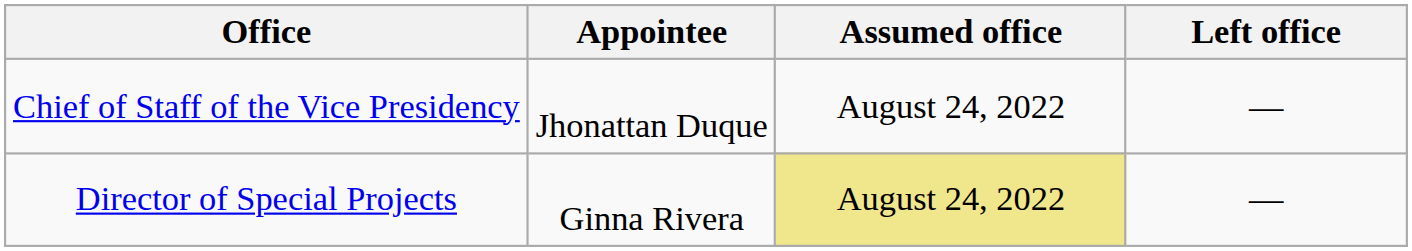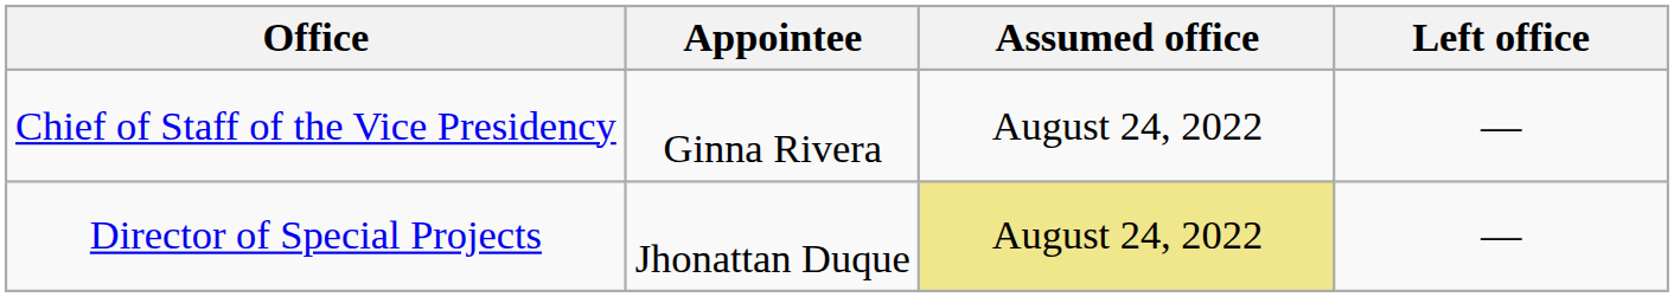Chief of Staff of the Vice Presidency | Appointee: Jhonattan Duque -> Ginna Rivera
Director of Special Projects | Appointee: Ginna Rivera -> Jhonattan Duque
